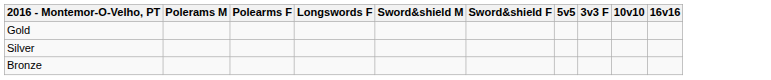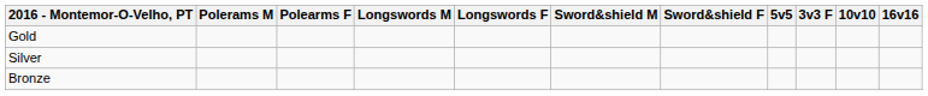+ column: Longswords M
